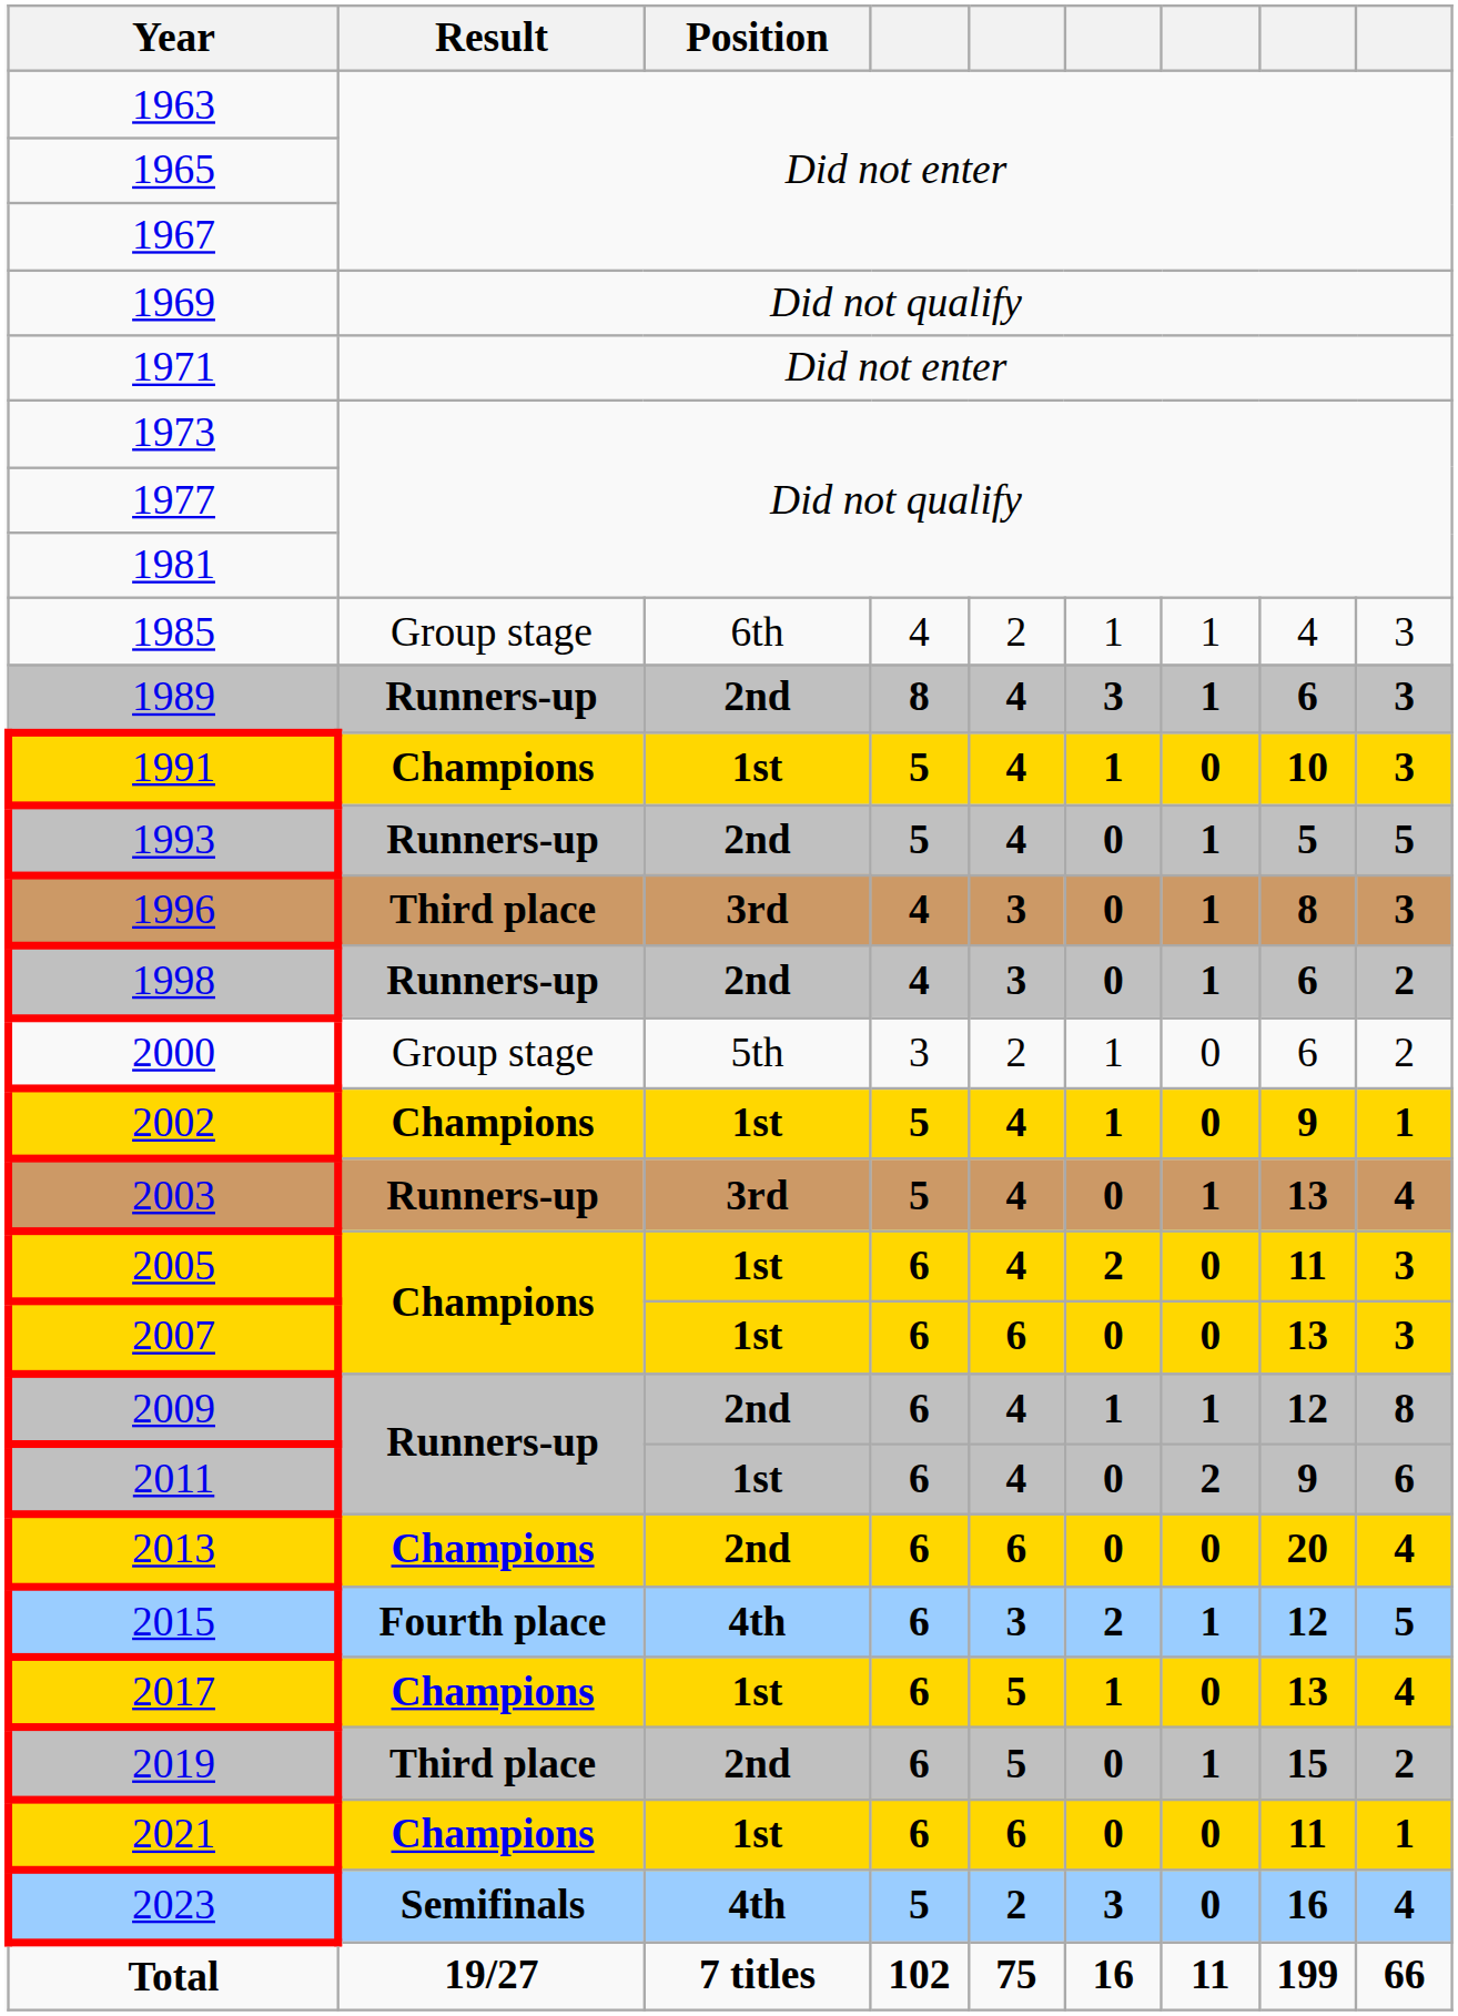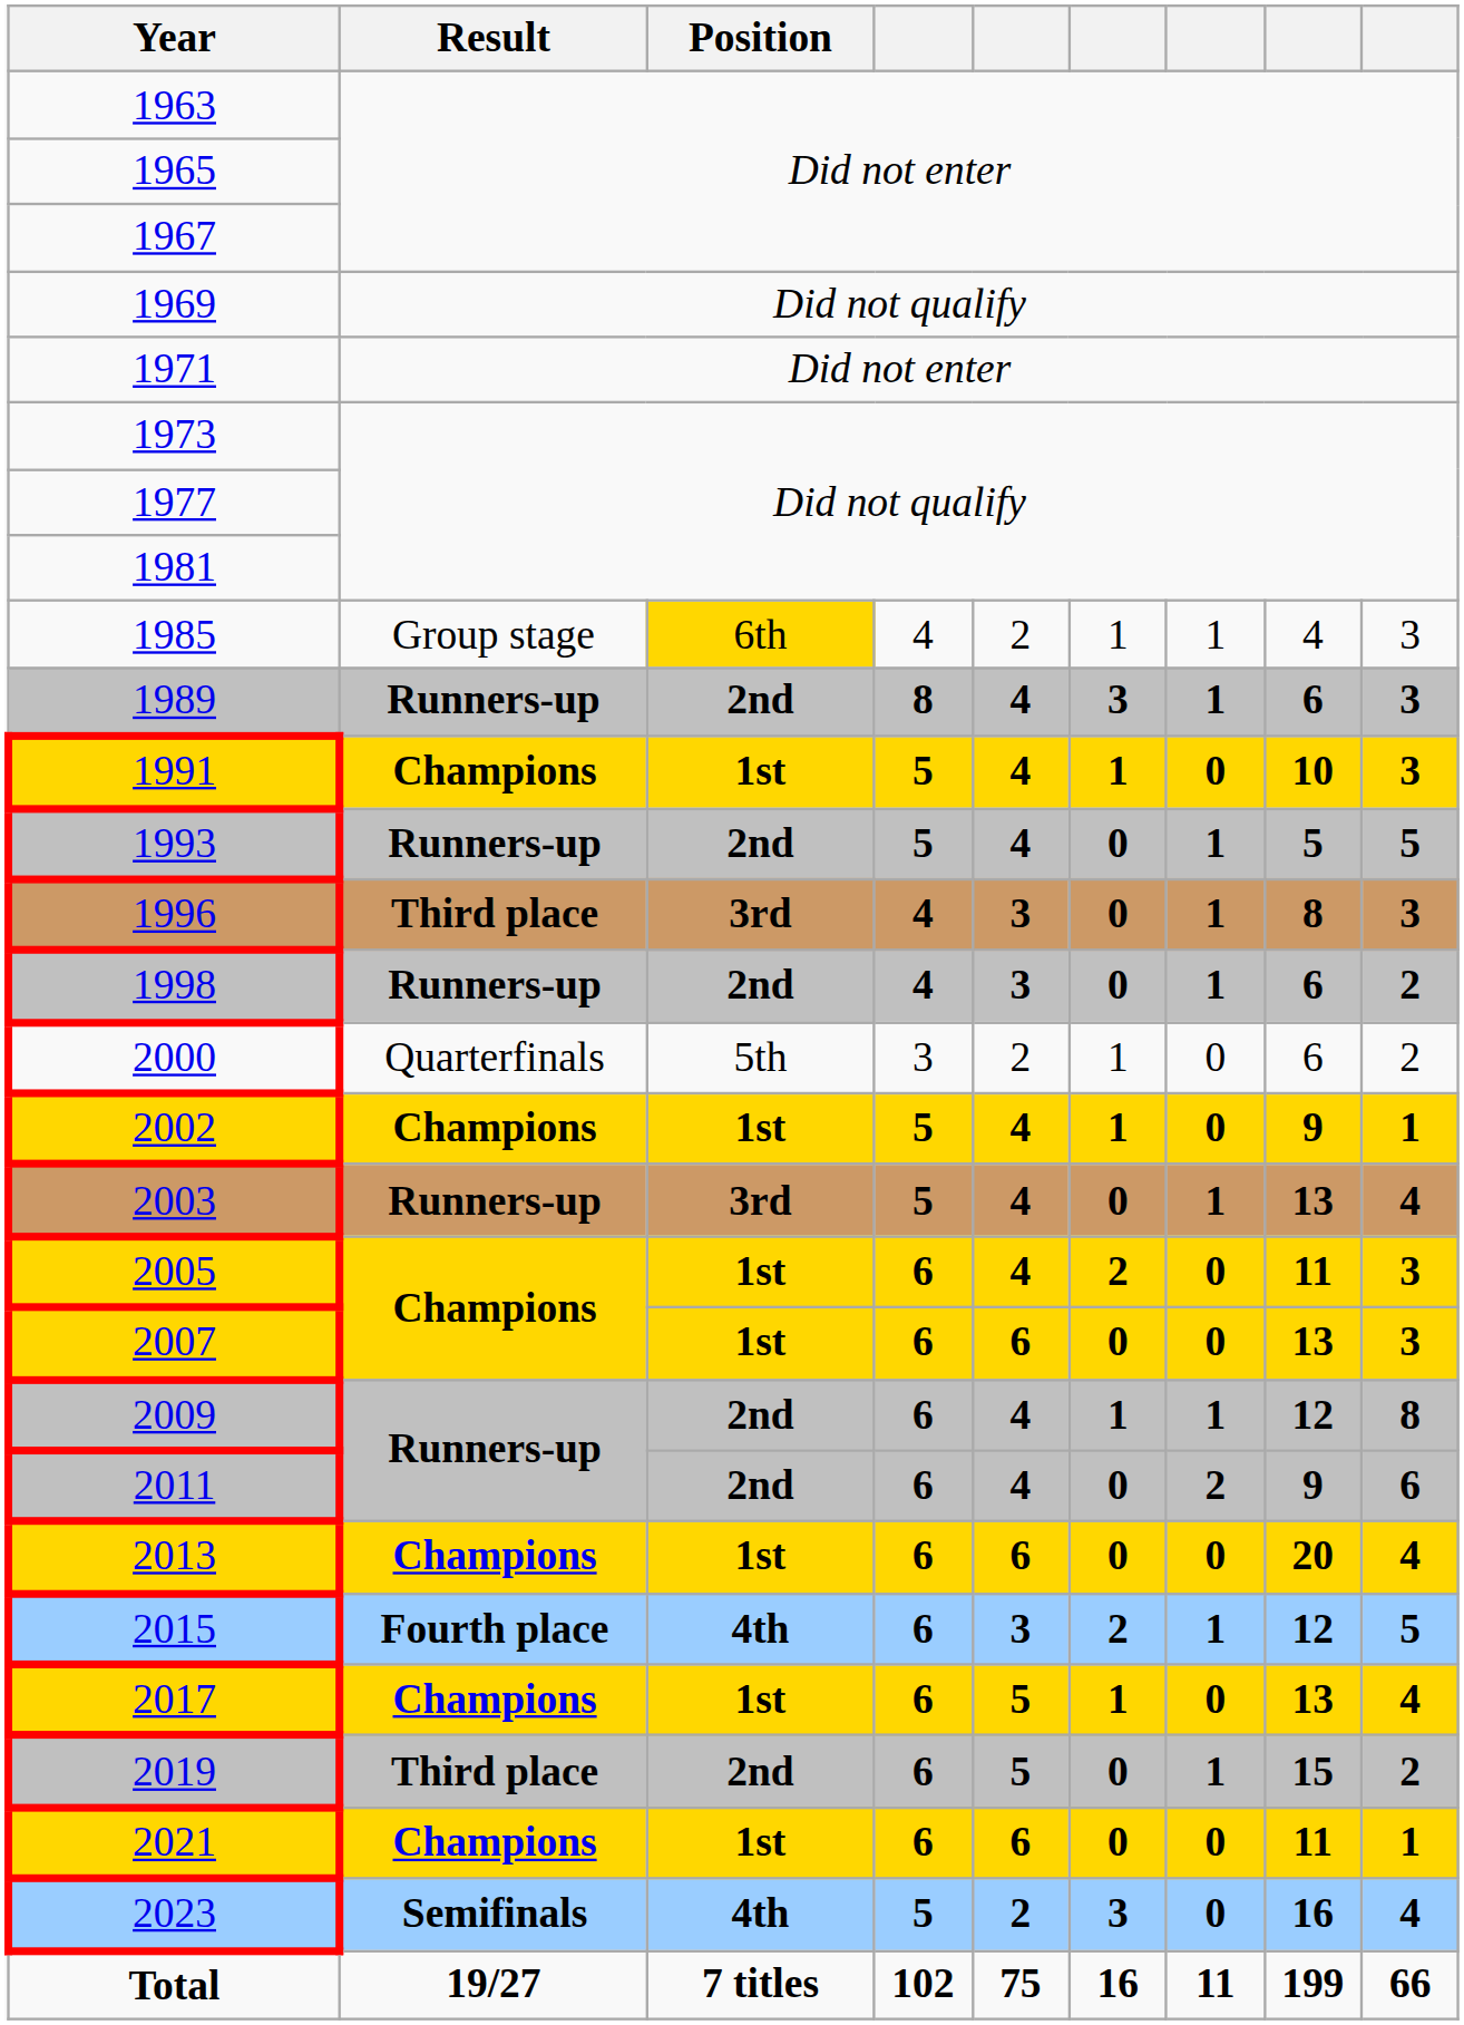1985 | Position: no background -> gold background
2000 | Result: Group stage -> Quarterfinals
2011 | Position: 1st -> 2nd
2013 | Position: 2nd -> 1st
